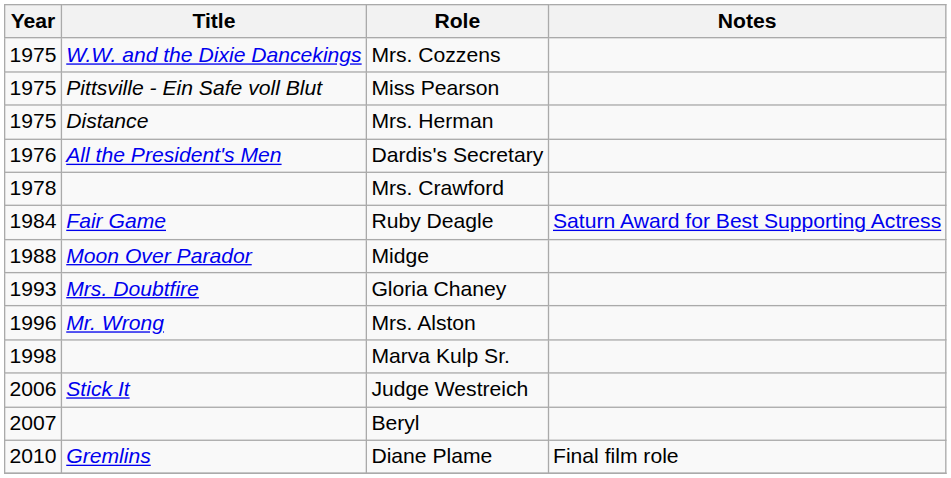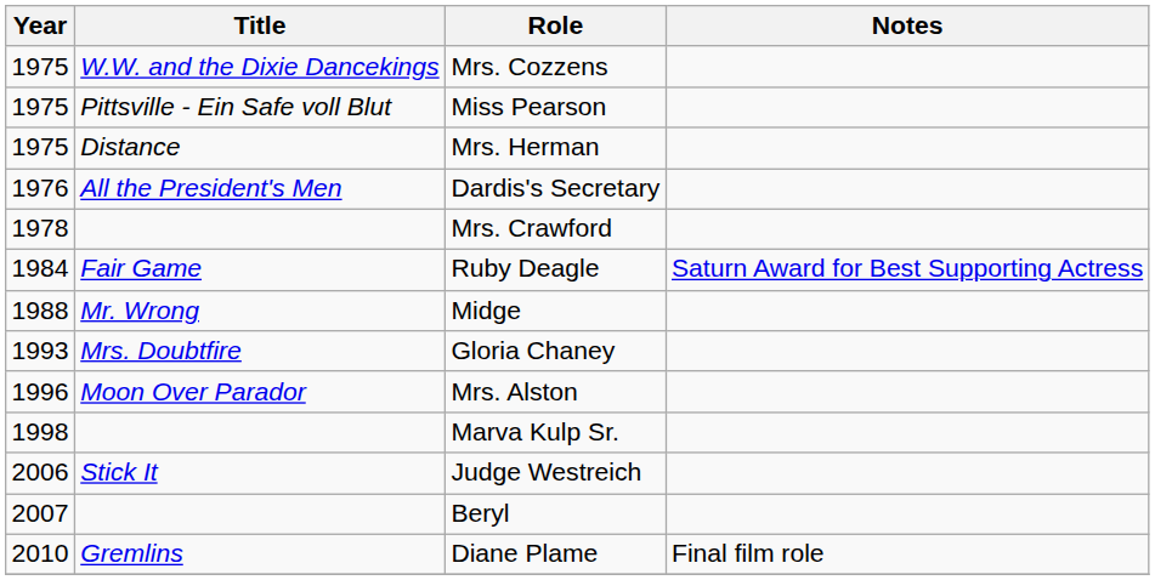Midge | Title: Moon Over Parador -> Mr. Wrong
Mrs. Alston | Title: Mr. Wrong -> Moon Over Parador
